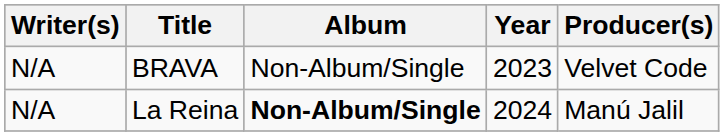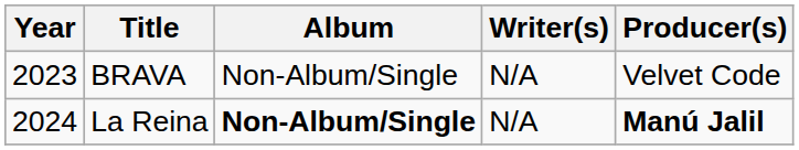columns swapped: Year <-> Writer(s)
La Reina | Producer(s): normal -> bold
